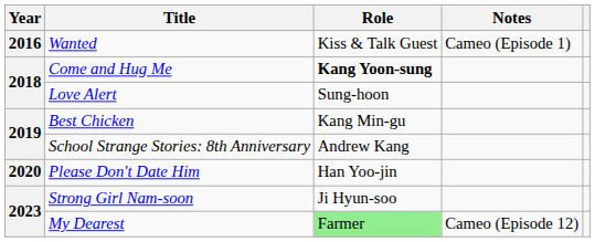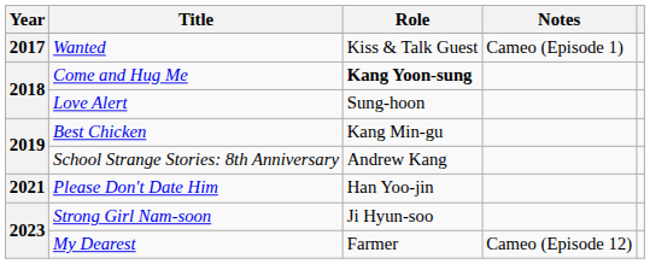Wanted | Year: 2016 -> 2017
Please Don't Date Him | Year: 2020 -> 2021
My Dearest | Role: lightgreen background -> no background
